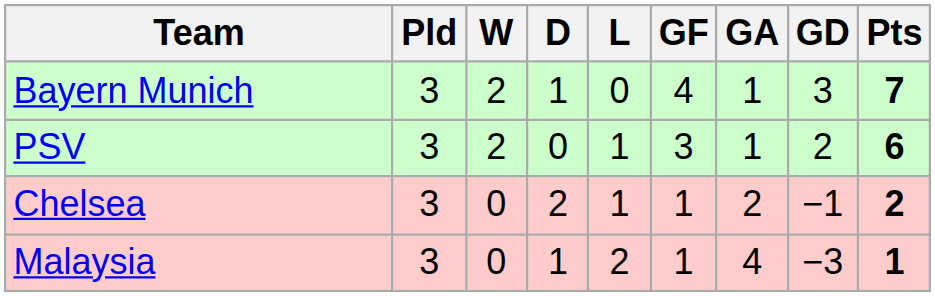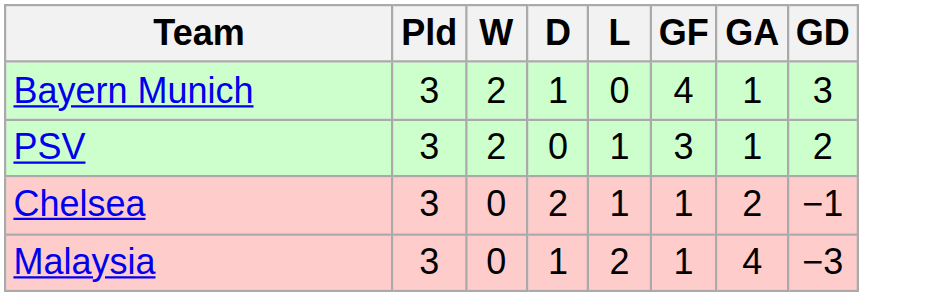- column: Pts | 7 | 6 | 2 | 1
